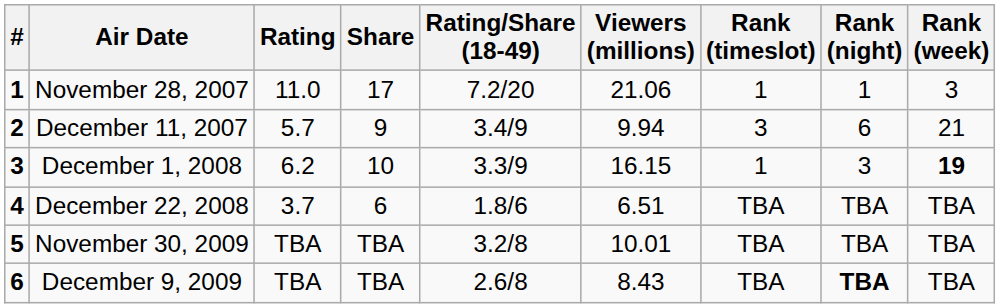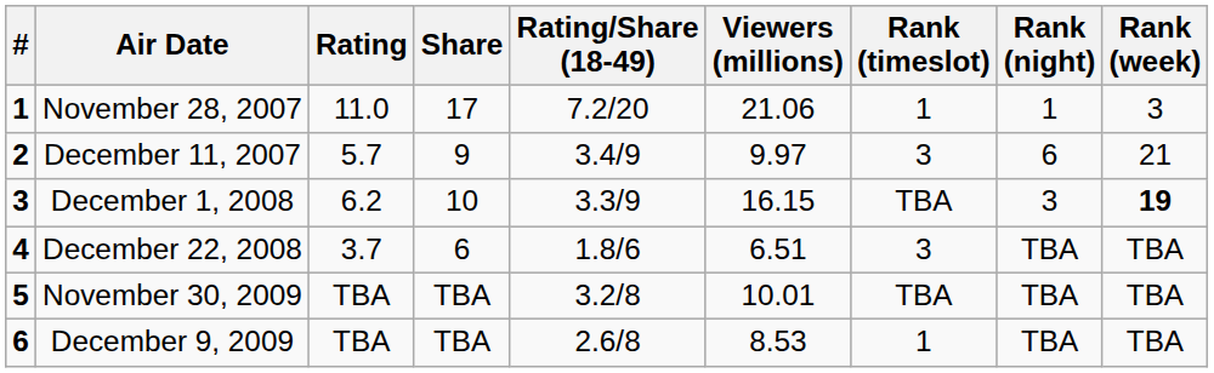December 11, 2007 | Viewers (millions): 9.94 -> 9.97
December 1, 2008 | Rank (timeslot): 1 -> TBA
December 22, 2008 | Rank (timeslot): TBA -> 3
December 9, 2009 | Viewers (millions): 8.43 -> 8.53
December 9, 2009 | Rank (timeslot): TBA -> 1
December 9, 2009 | Rank (night): bold -> normal
